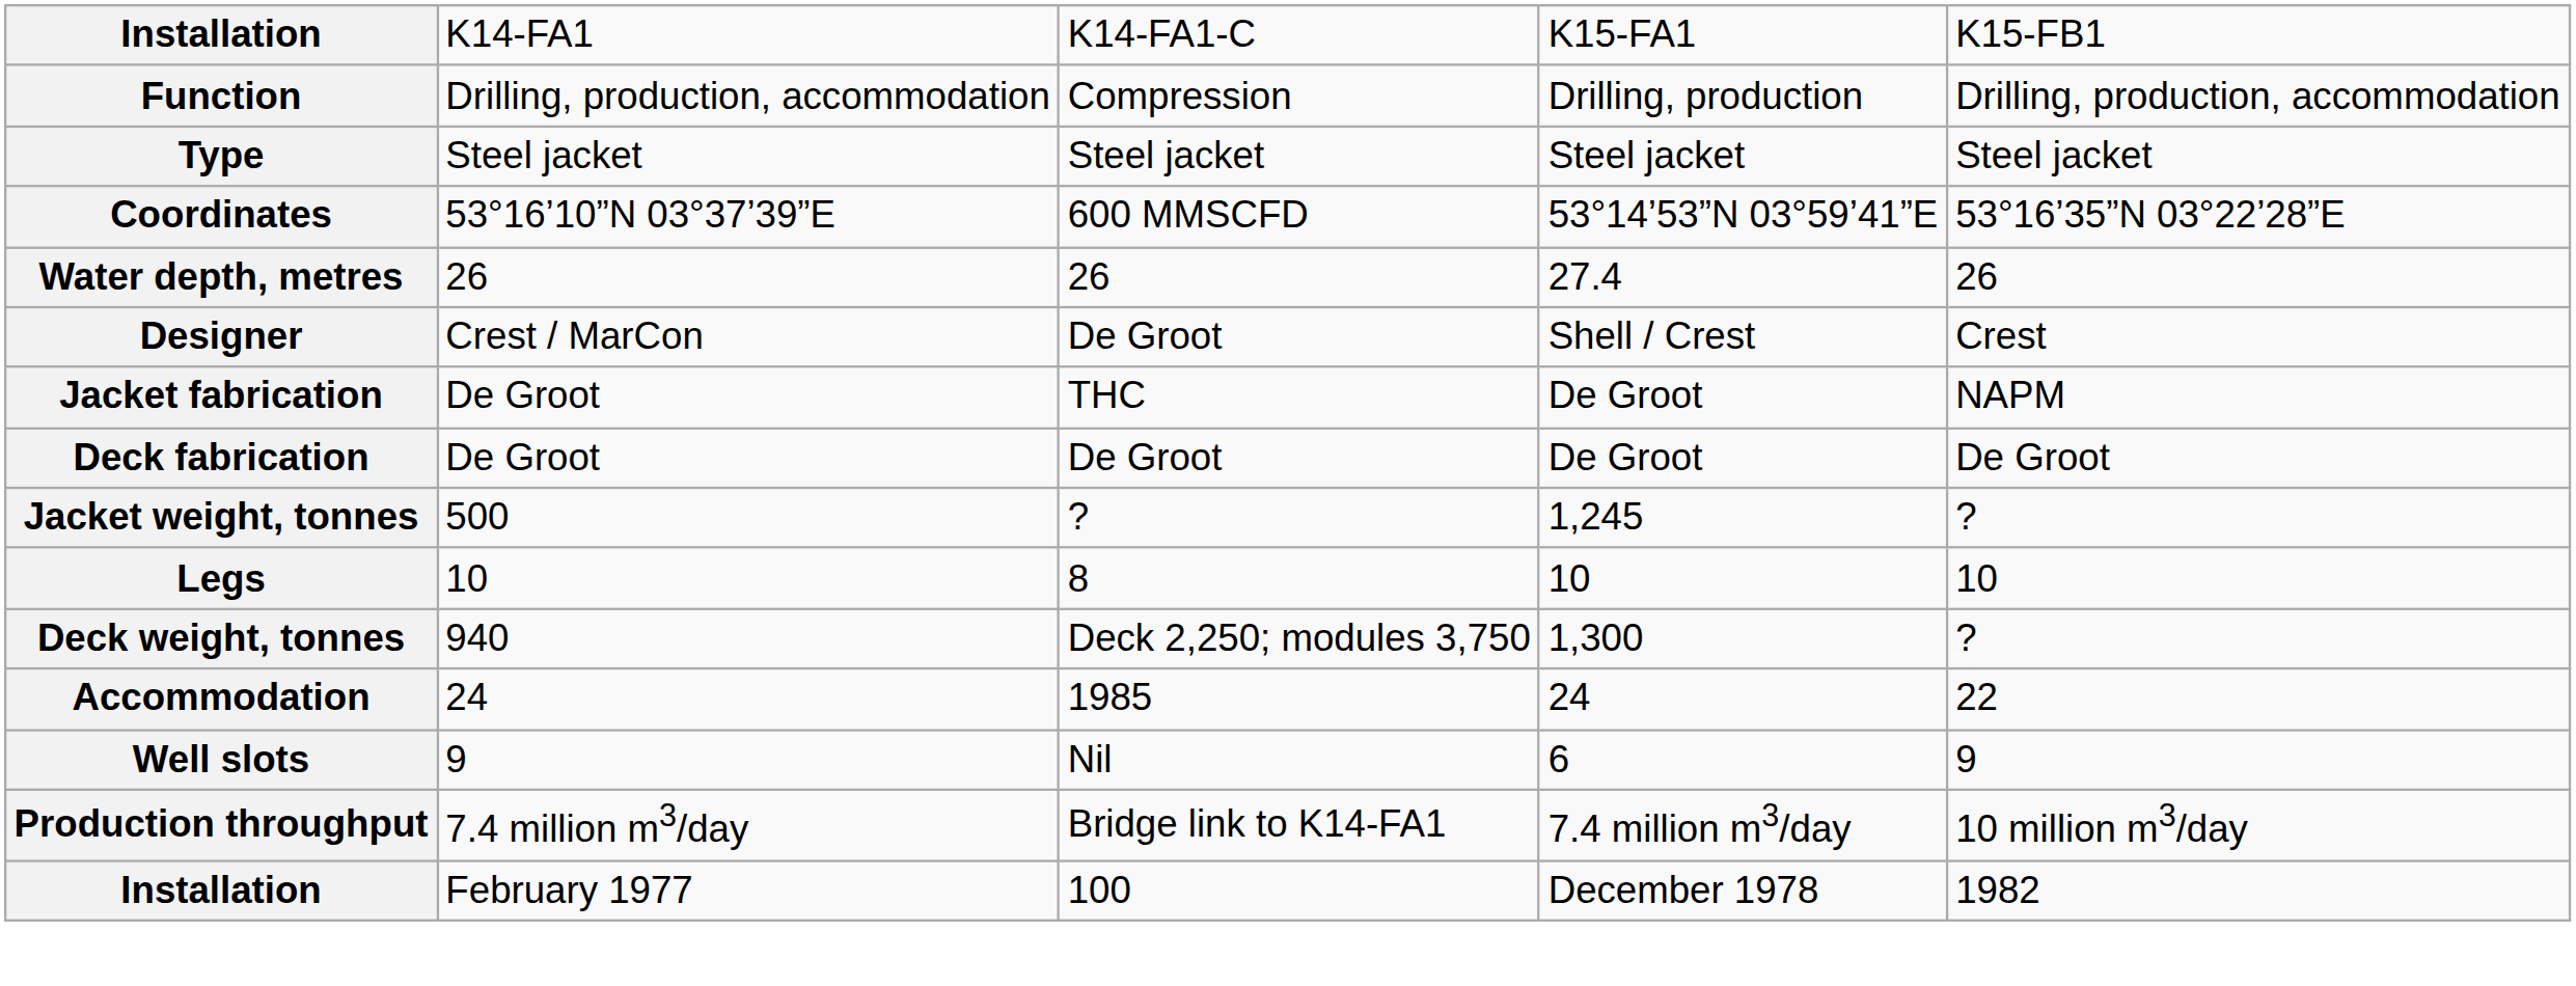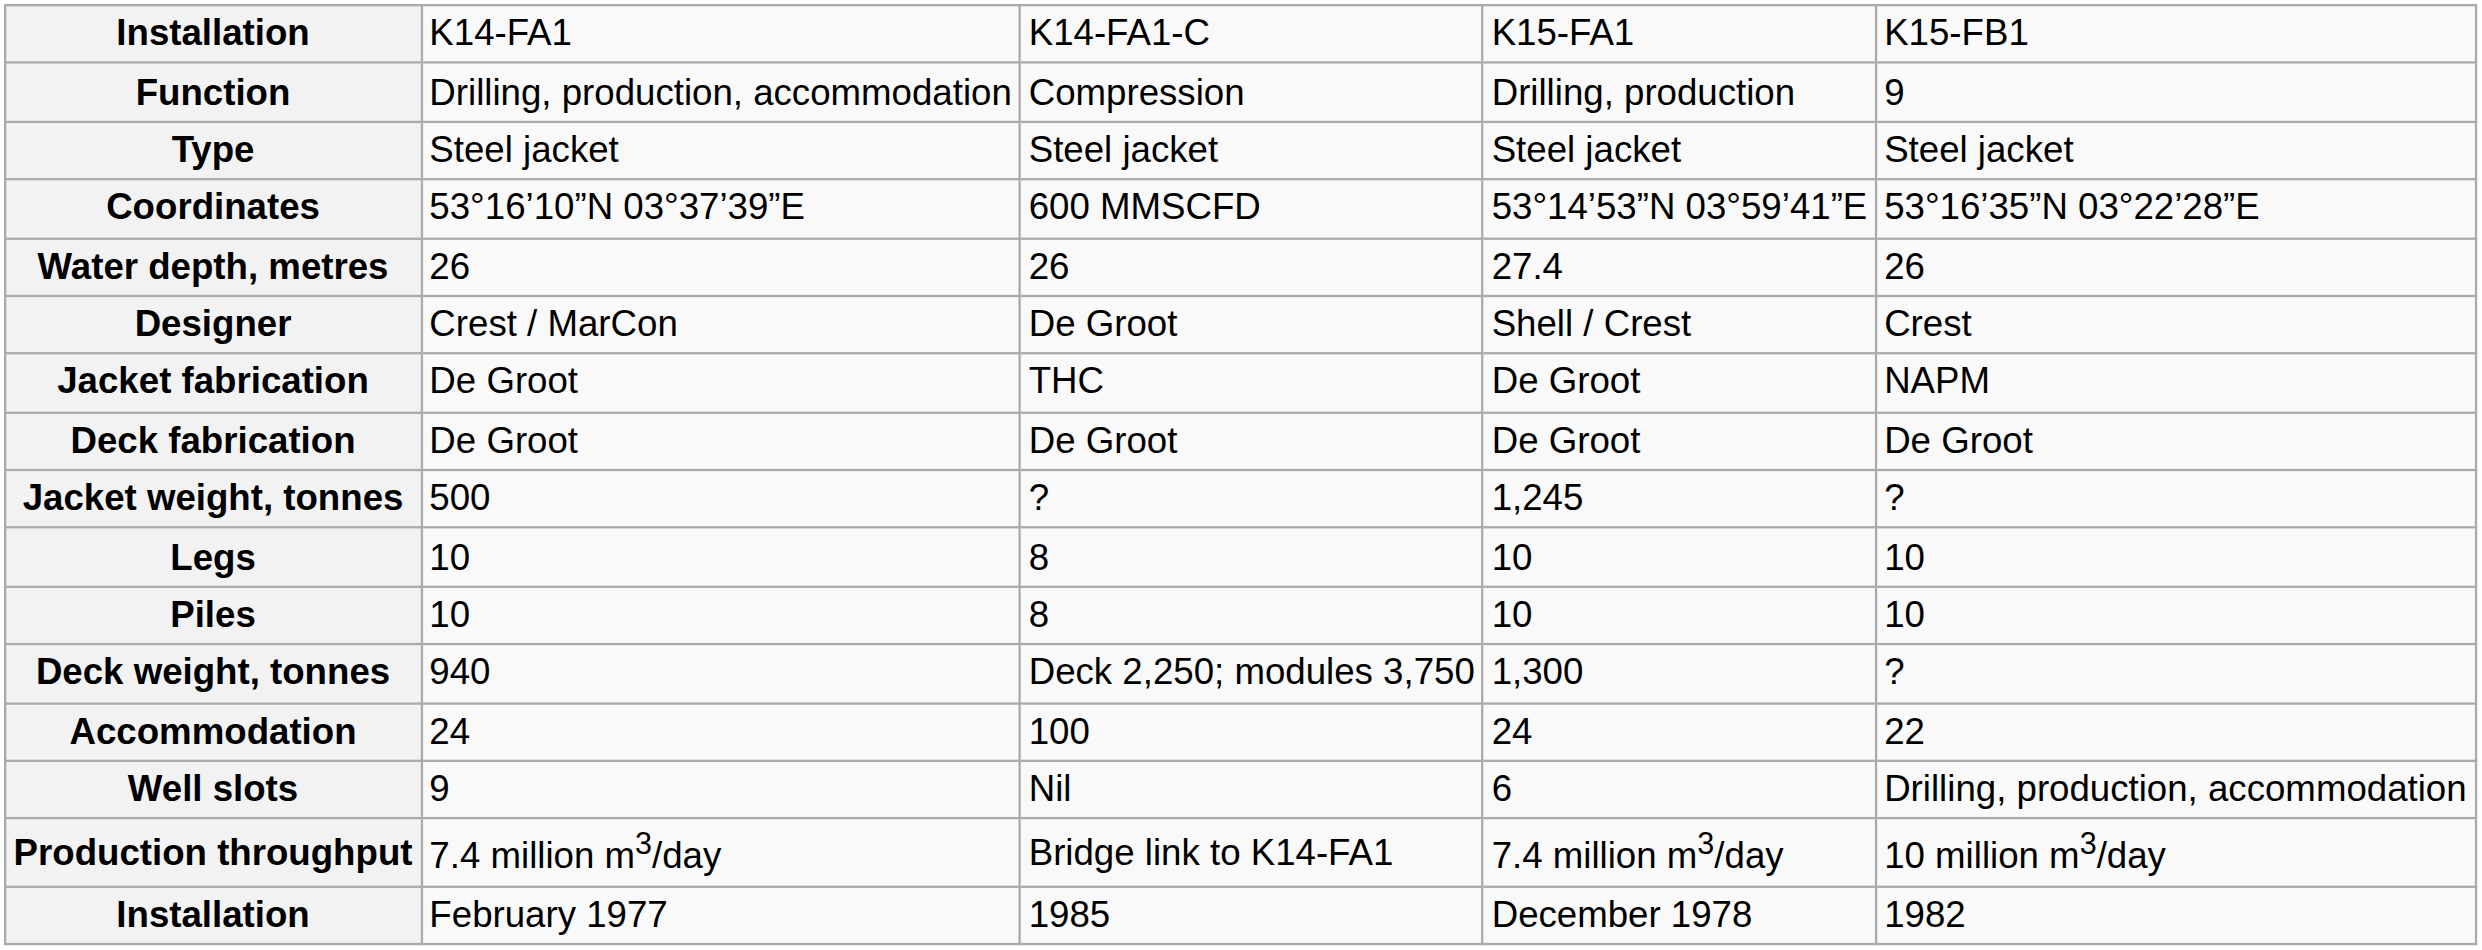Function | column 5: Drilling, production, accommodation -> 9
+ row: Piles | 10 | 8 | 10 | 10
Accommodation | column 3: 1985 -> 100
Well slots | column 5: 9 -> Drilling, production, accommodation
Installation / February 1977 | column 3: 100 -> 1985
